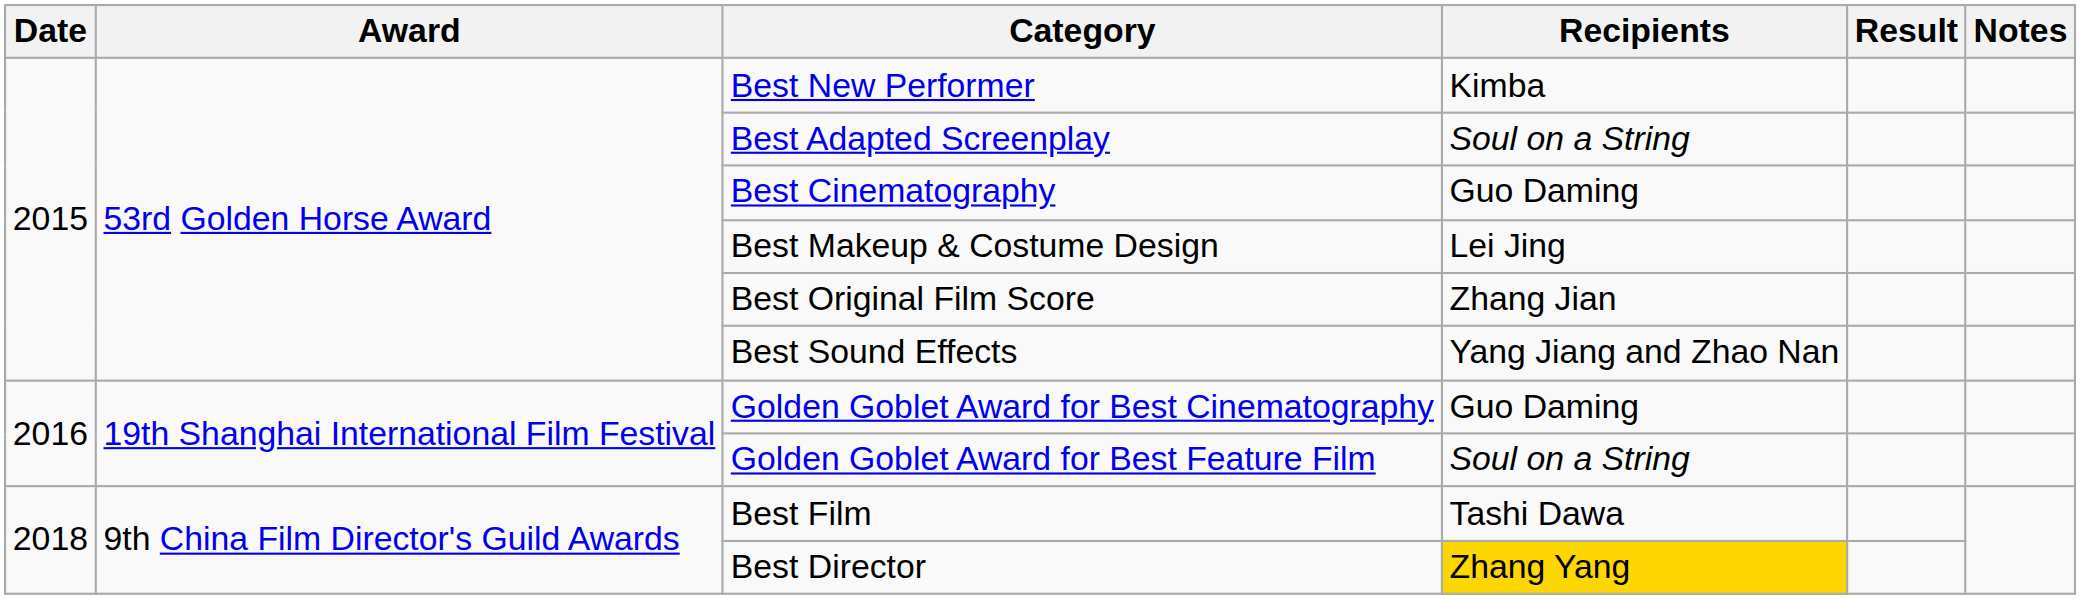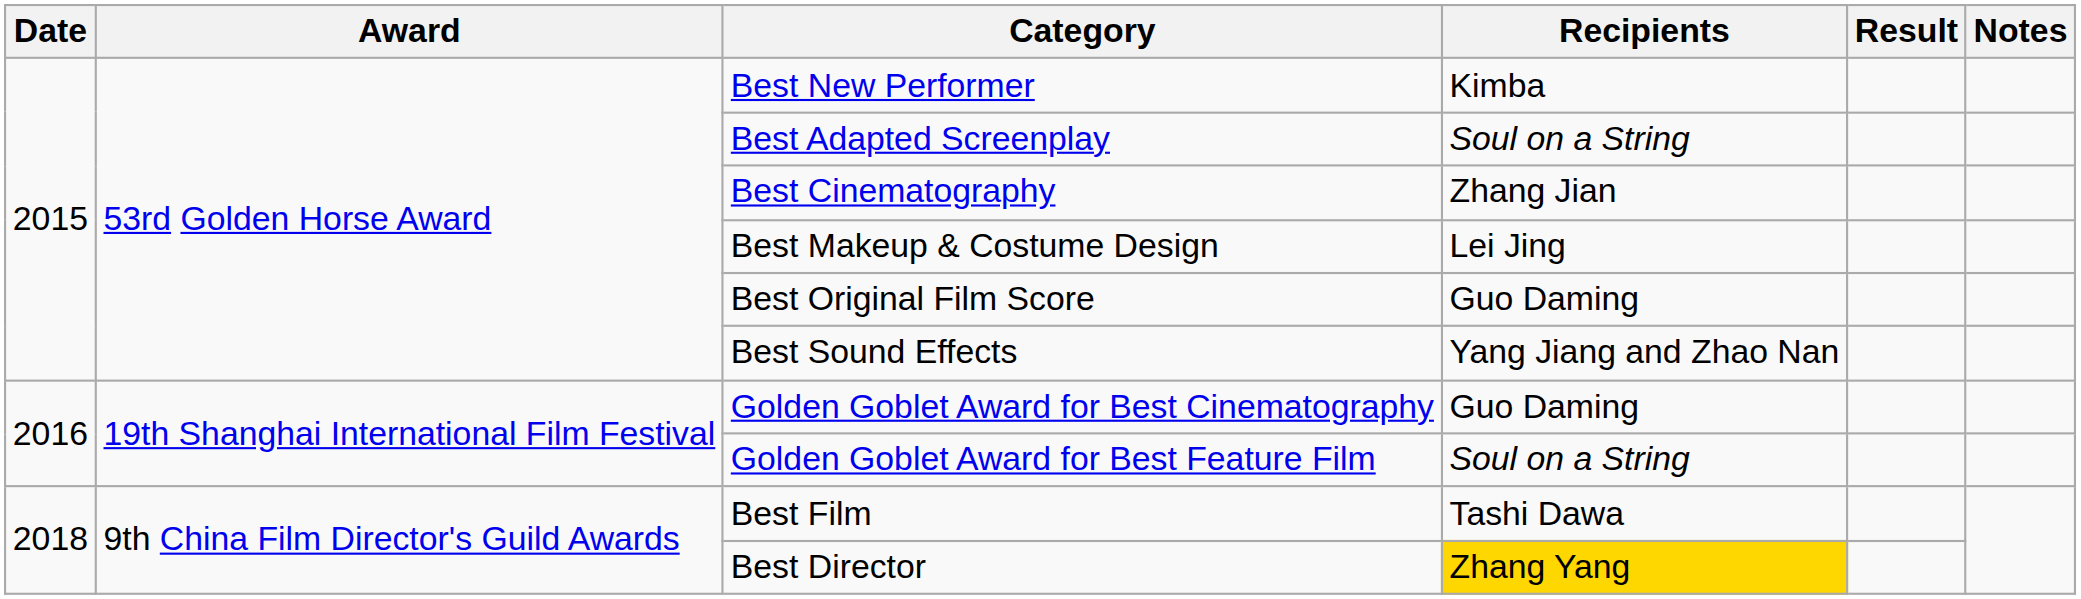Best Cinematography | Recipients: Guo Daming -> Zhang Jian
Best Original Film Score | Recipients: Zhang Jian -> Guo Daming
